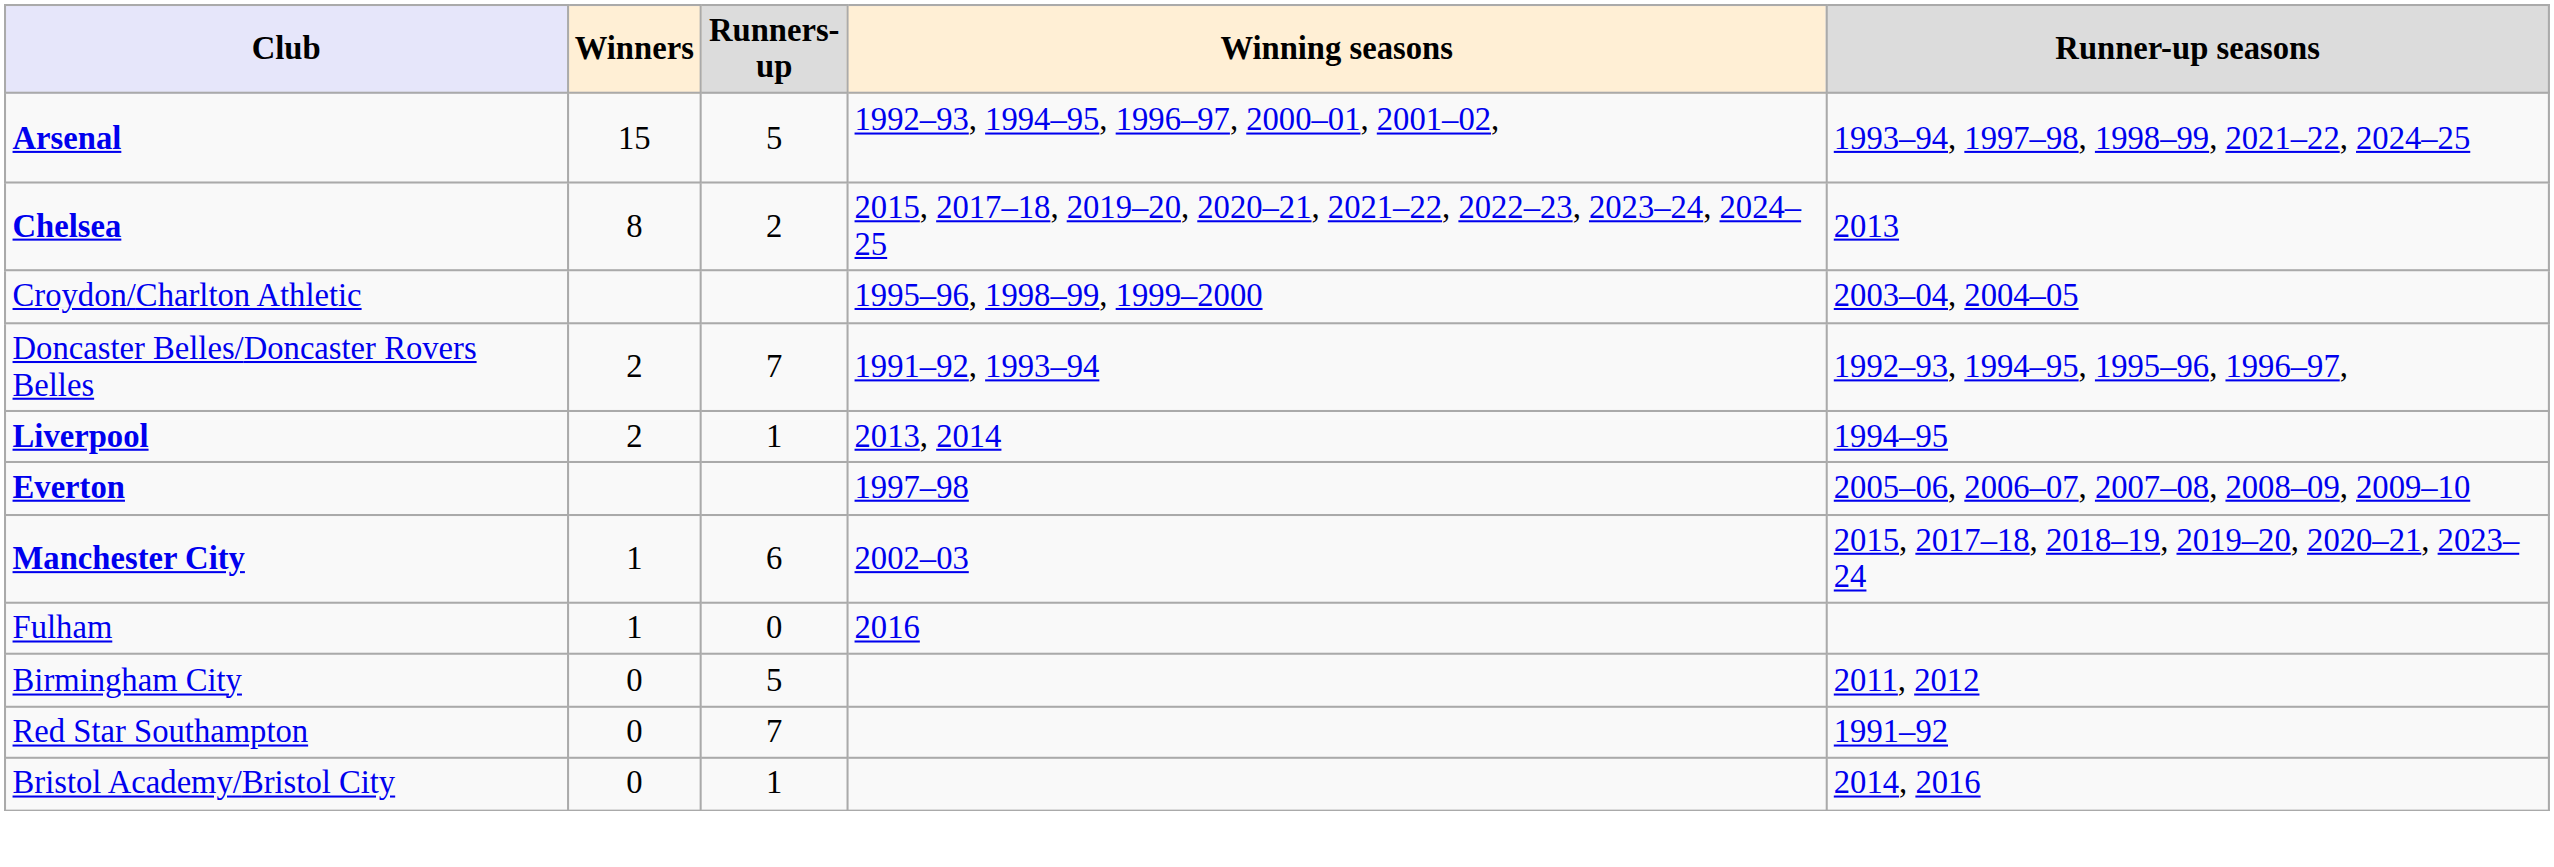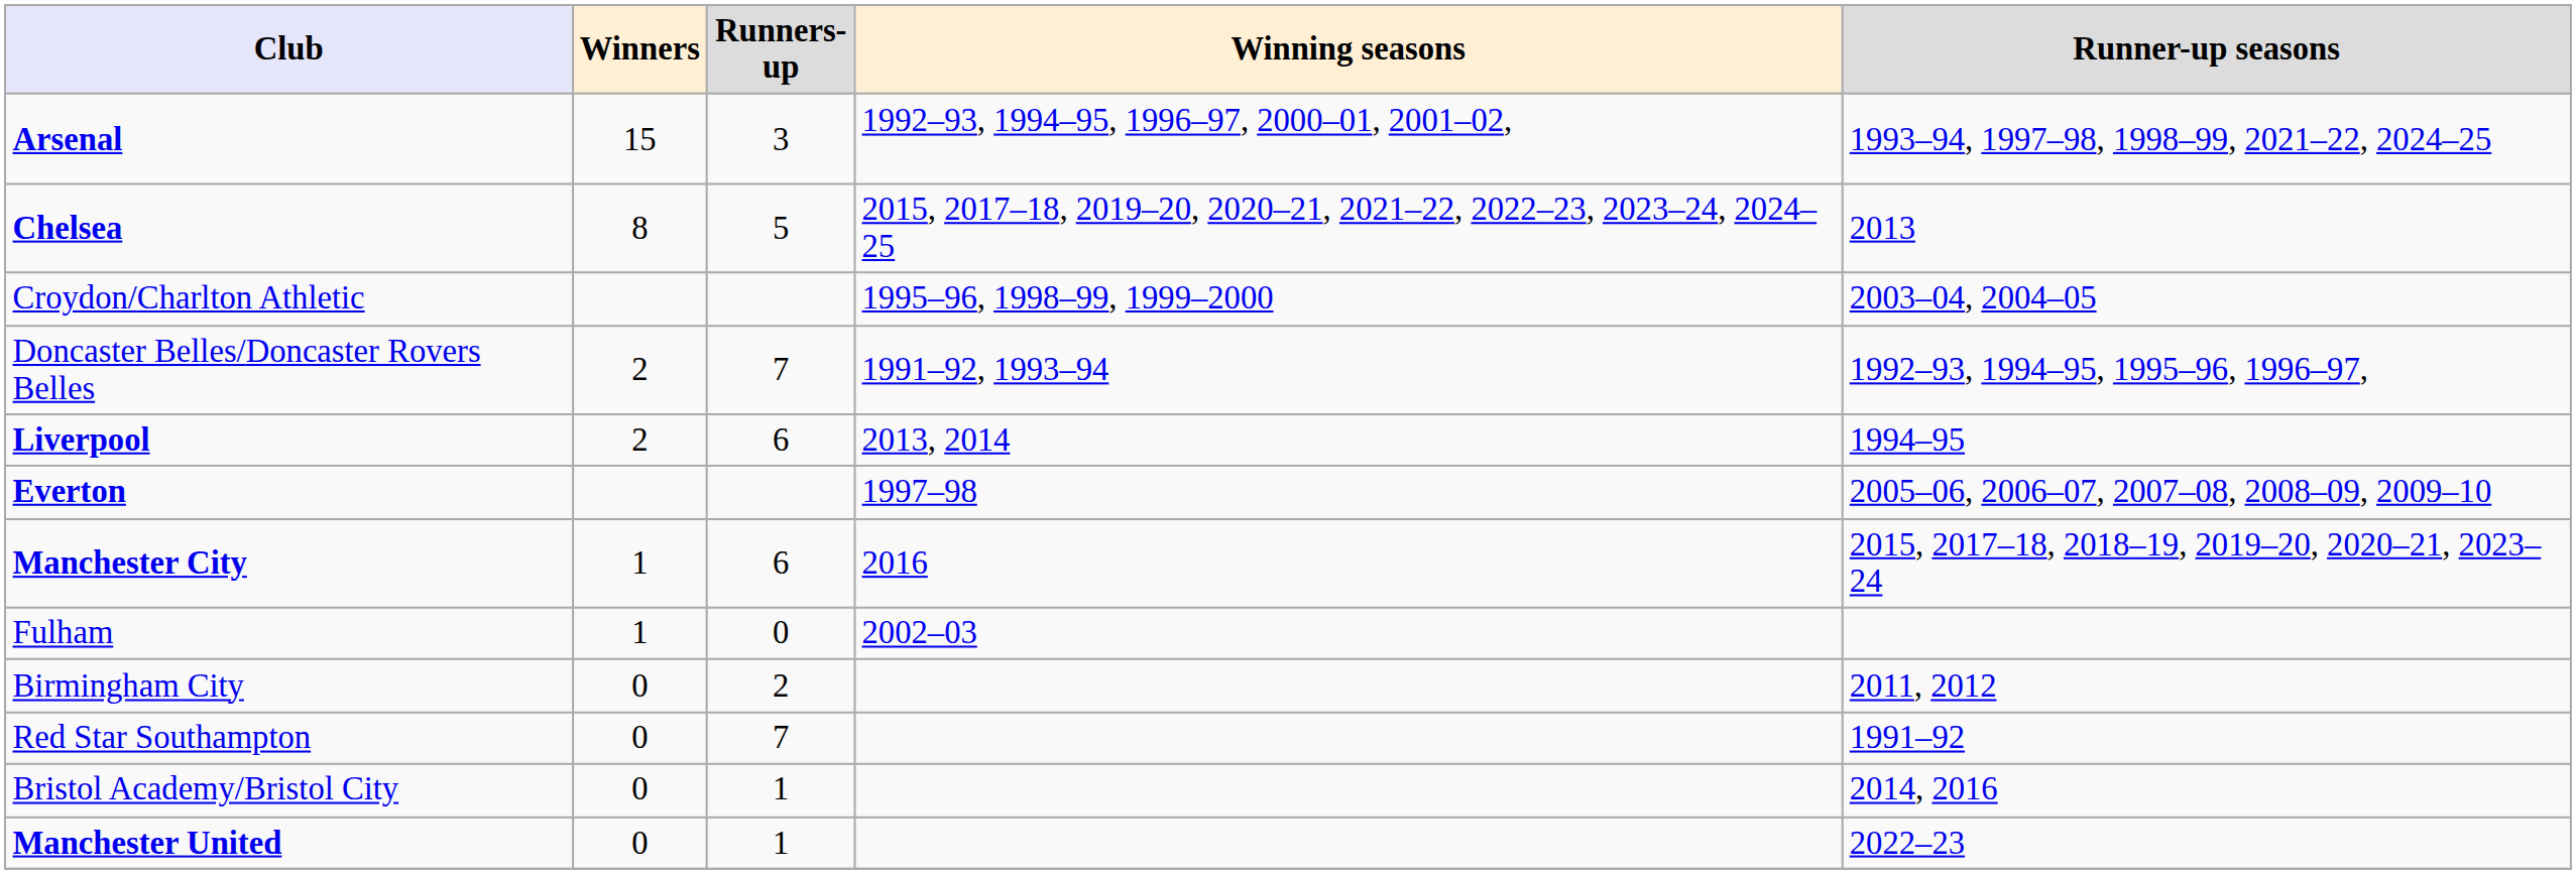Arsenal | Runners- up: 5 -> 3
Chelsea | Runners- up: 2 -> 5
Liverpool | Runners- up: 1 -> 6
Manchester City | Winning seasons: 2002–03 -> 2016
Fulham | Winning seasons: 2016 -> 2002–03
Birmingham City | Runners- up: 5 -> 2
+ row: Manchester United | 0 | 1 | 2022–23
